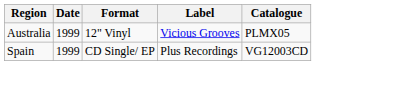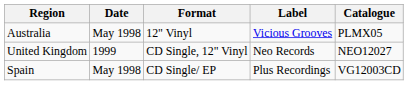Australia | Date: 1999 -> May 1998
+ row: United Kingdom | 1999 | CD Single, 12" Vinyl | Neo Records | NEO12027
Spain | Date: 1999 -> May 1998
